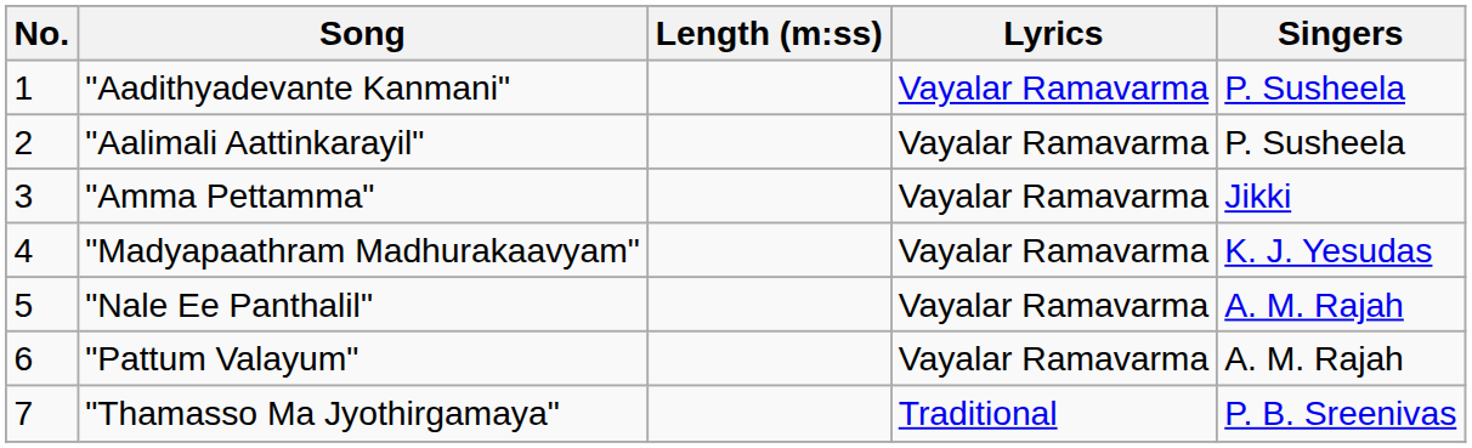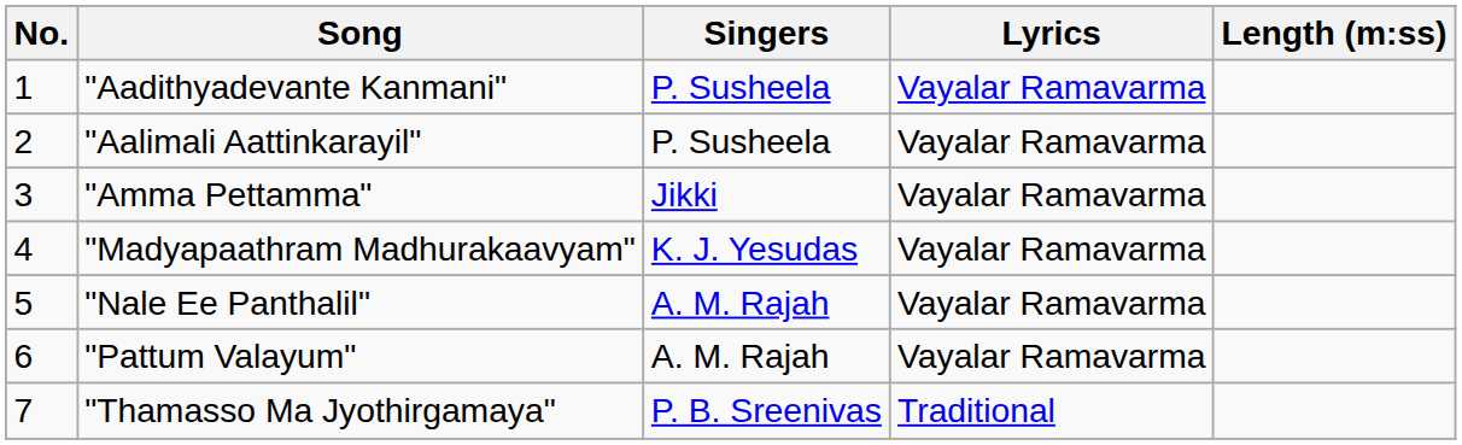columns swapped: Singers <-> Length (m:ss)
